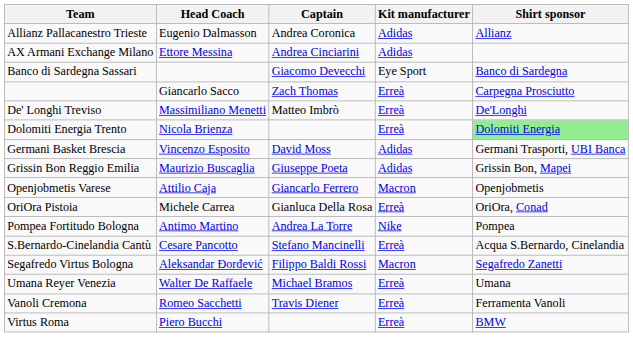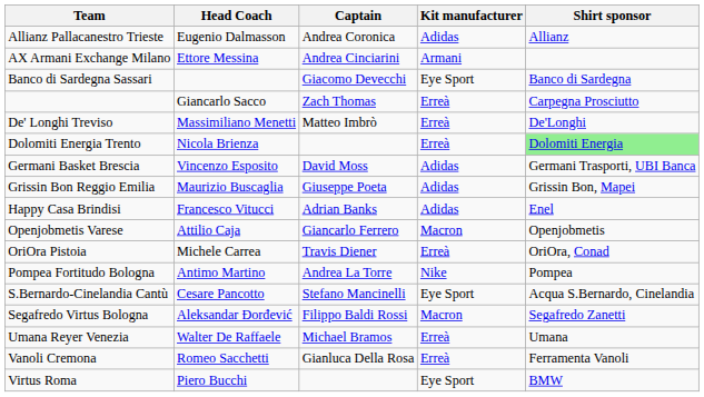AX Armani Exchange Milano | Kit manufacturer: Adidas -> Armani
+ row: Happy Casa Brindisi | Francesco Vitucci | Adrian Banks | Adidas | Enel
OriOra Pistoia | Captain: Gianluca Della Rosa -> Travis Diener
S.Bernardo-Cinelandia Cantù | Kit manufacturer: Erreà -> Eye Sport
Vanoli Cremona | Captain: Travis Diener -> Gianluca Della Rosa
Virtus Roma | Kit manufacturer: Erreà -> Eye Sport
